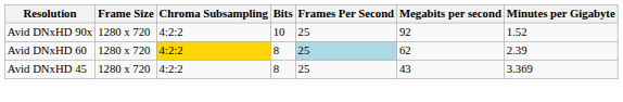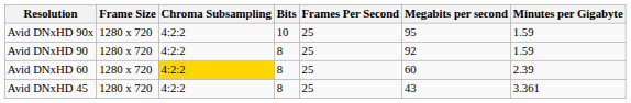Avid DNxHD 90x | Megabits per second: 92 -> 95
Avid DNxHD 90x | Minutes per Gigabyte: 1.52 -> 1.59
+ row: Avid DNxHD 90 | 1280 x 720 | 4:2:2 | 8 | 25 | 92 | 1.59
Avid DNxHD 60 | Frames Per Second: lightblue background -> no background
Avid DNxHD 60 | Megabits per second: 62 -> 60
Avid DNxHD 45 | Minutes per Gigabyte: 3.369 -> 3.361
